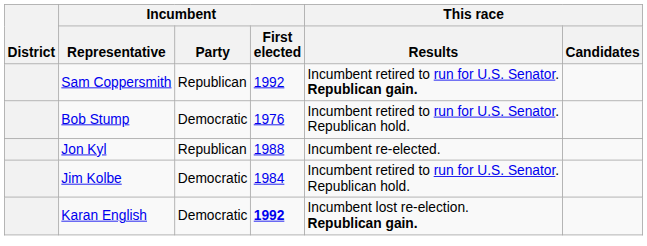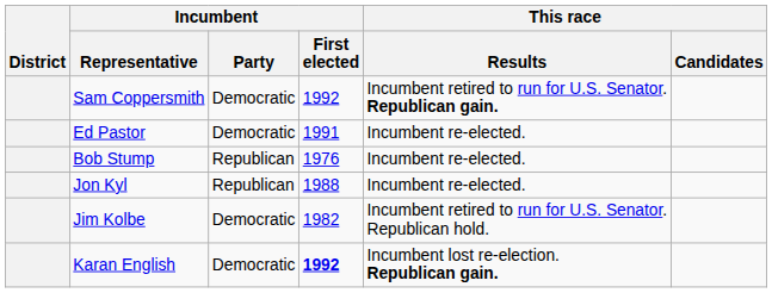Sam Coppersmith | Incumbent / Party: Republican -> Democratic
+ row: Ed Pastor | Democratic | 1991 | Incumbent re-elected.
Bob Stump | Incumbent / Party: Democratic -> Republican
Bob Stump | This race / Results: Incumbent retired to run for U.S. Senator. Republican hold. -> Incumbent re-elected.
Jim Kolbe | Incumbent / First elected: 1984 -> 1982
